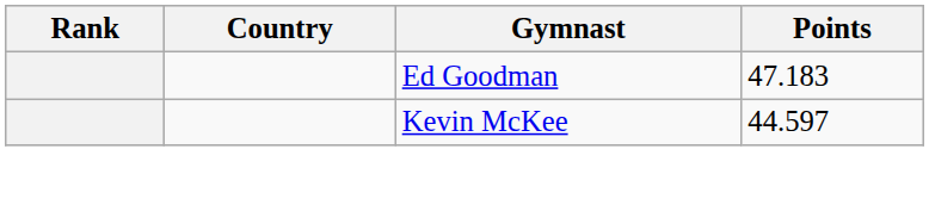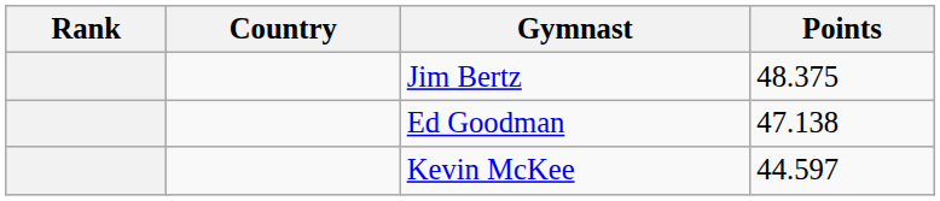+ row: Jim Bertz | 48.375
Ed Goodman | Points: 47.183 -> 47.138
